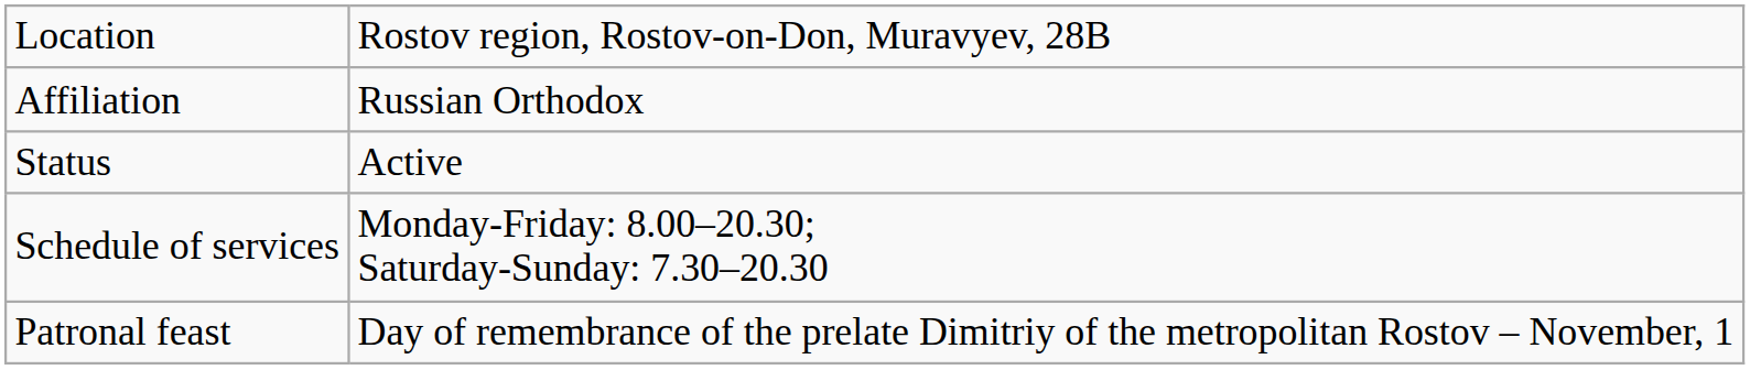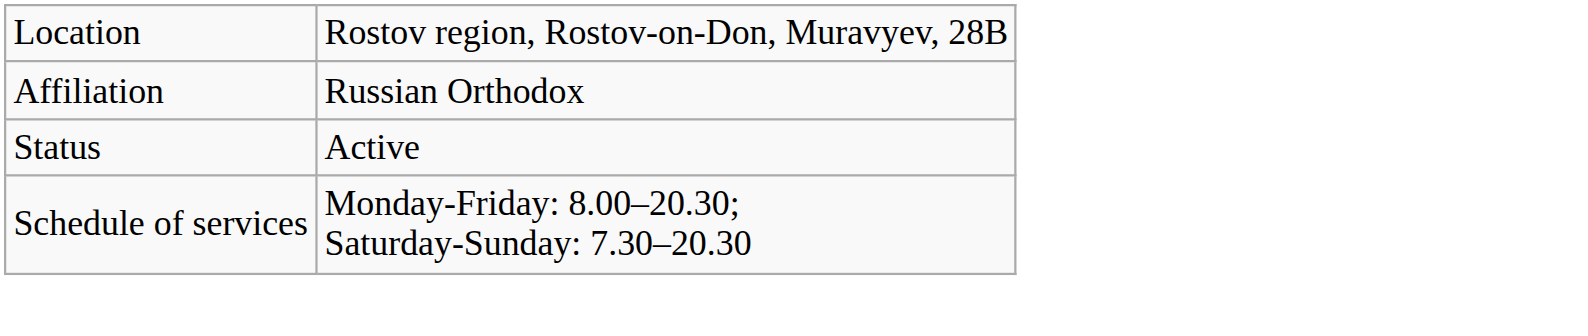- row: Patronal feast | Day of remembrance of the prelate Dimitriy of the metropolitan Rostov – November, 1
